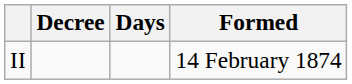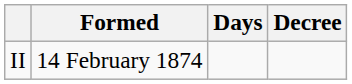columns swapped: Formed <-> Decree
